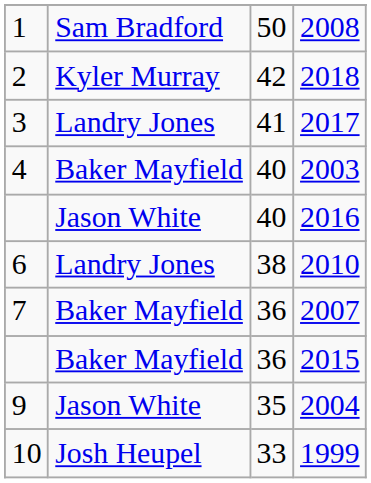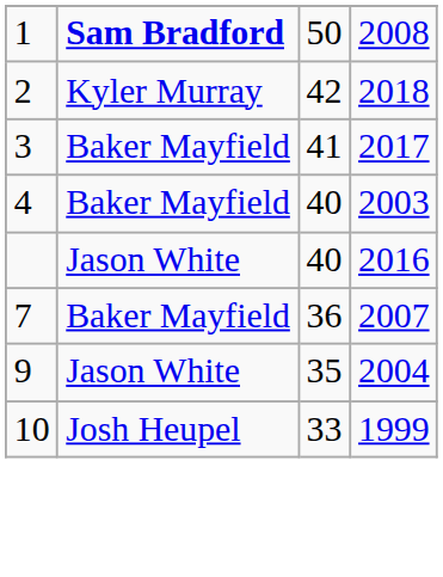2008 | column 2: normal -> bold
2017 | column 2: Landry Jones -> Baker Mayfield
- row: 6 | Landry Jones | 38 | 2010
- row: Baker Mayfield | 36 | 2015
